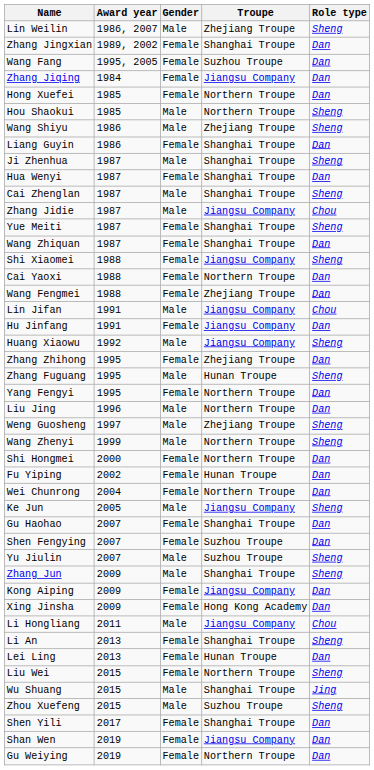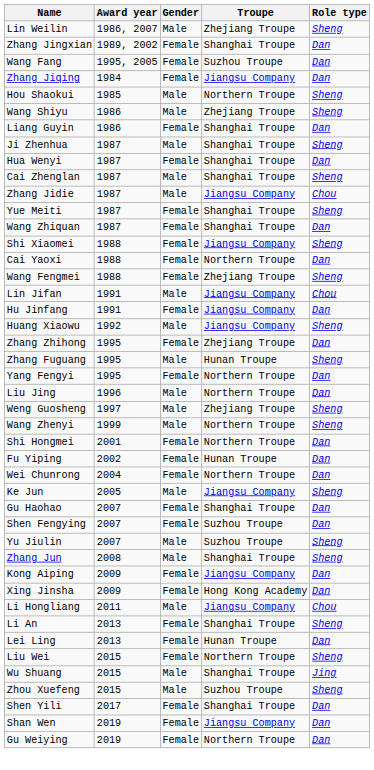- row: Hong Xuefei | 1985 | Female | Northern Troupe | Dan
Wang Fengmei | Role type: Dan -> Sheng
Shi Hongmei | Award year: 2000 -> 2001
Zhang Jun | Award year: 2009 -> 2008
